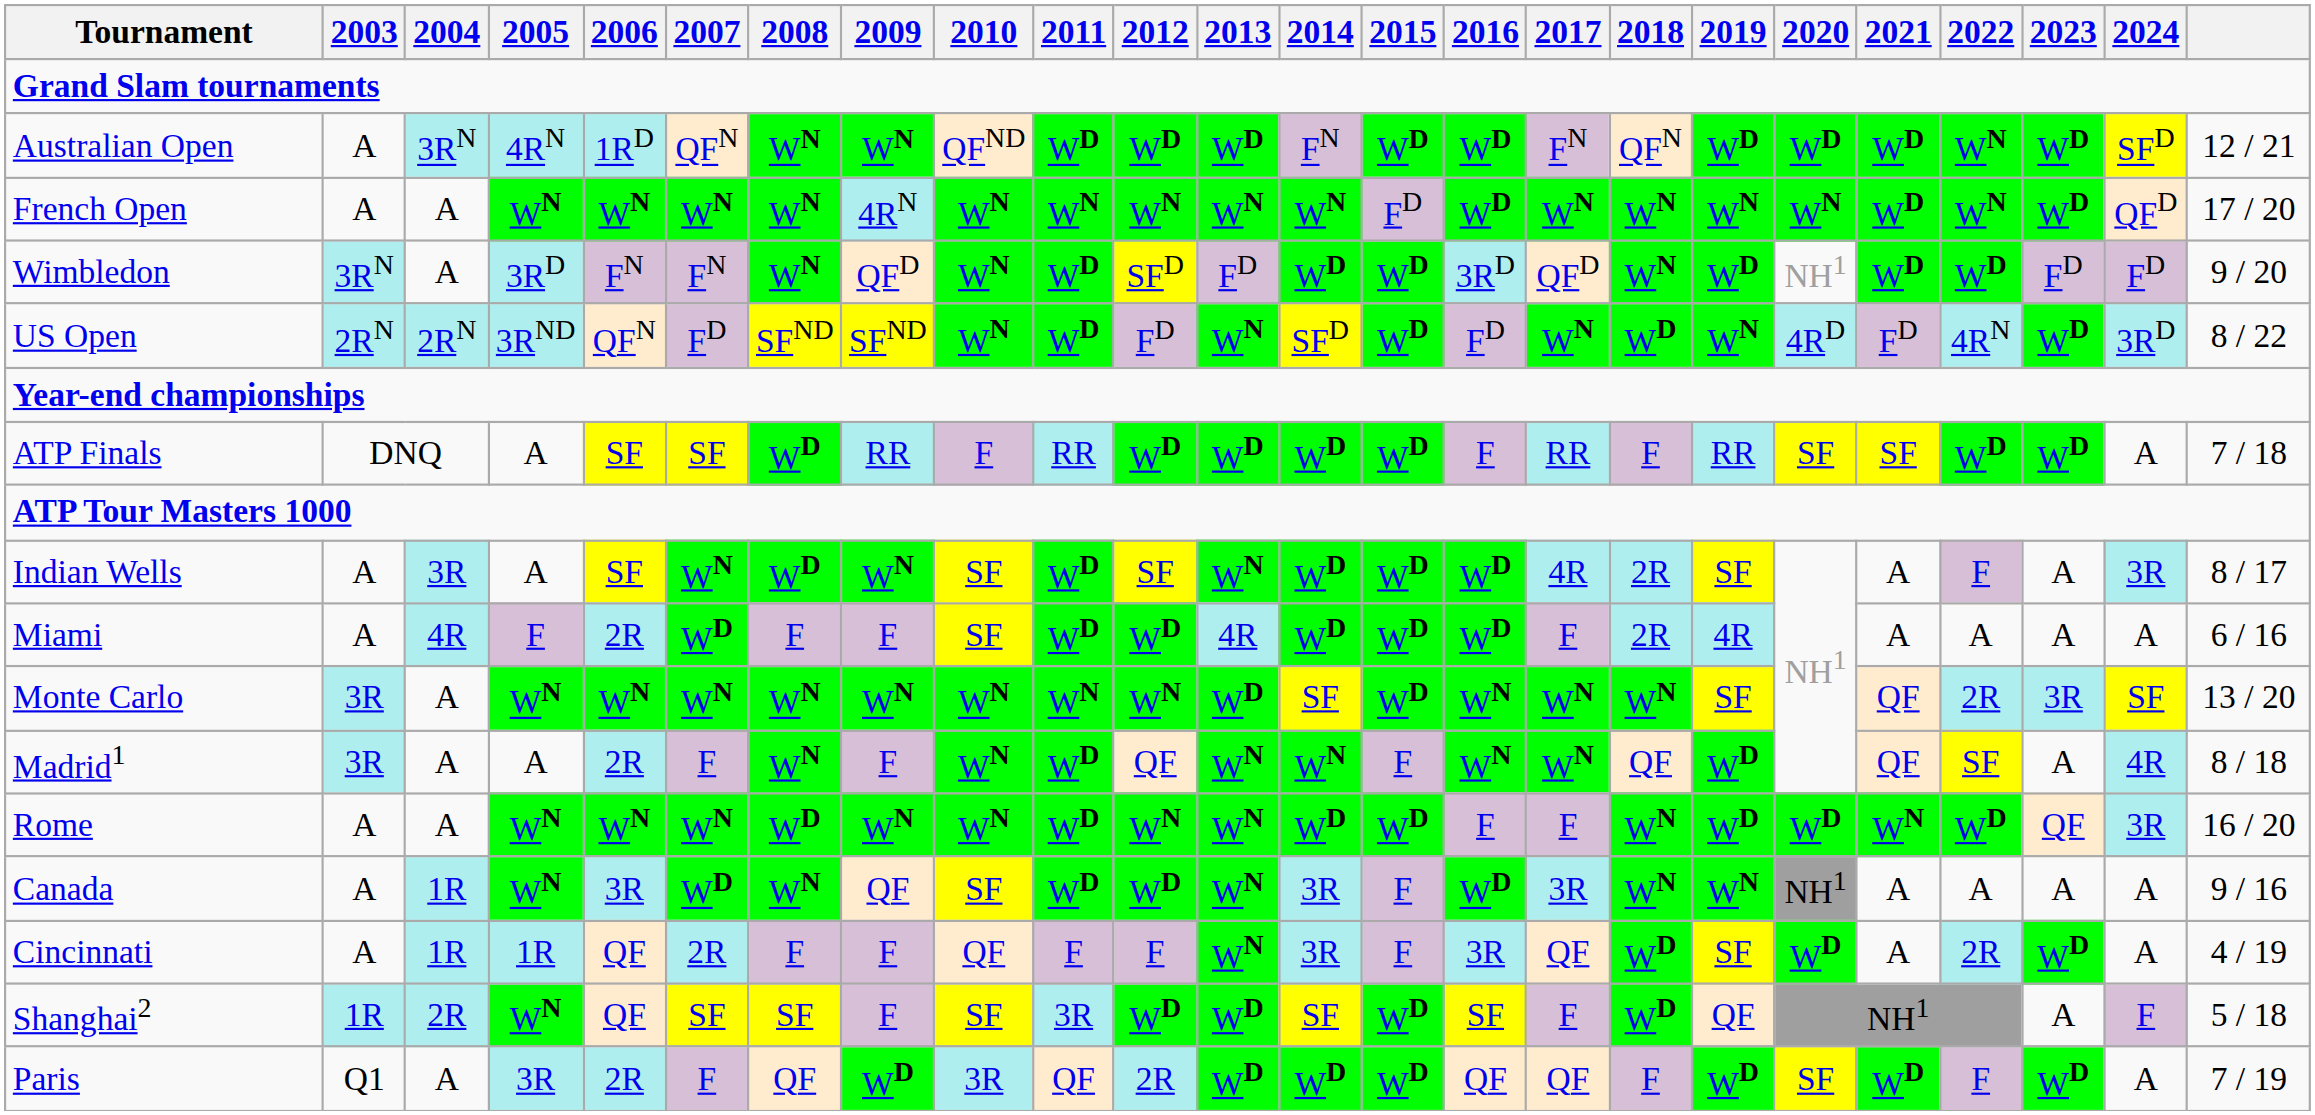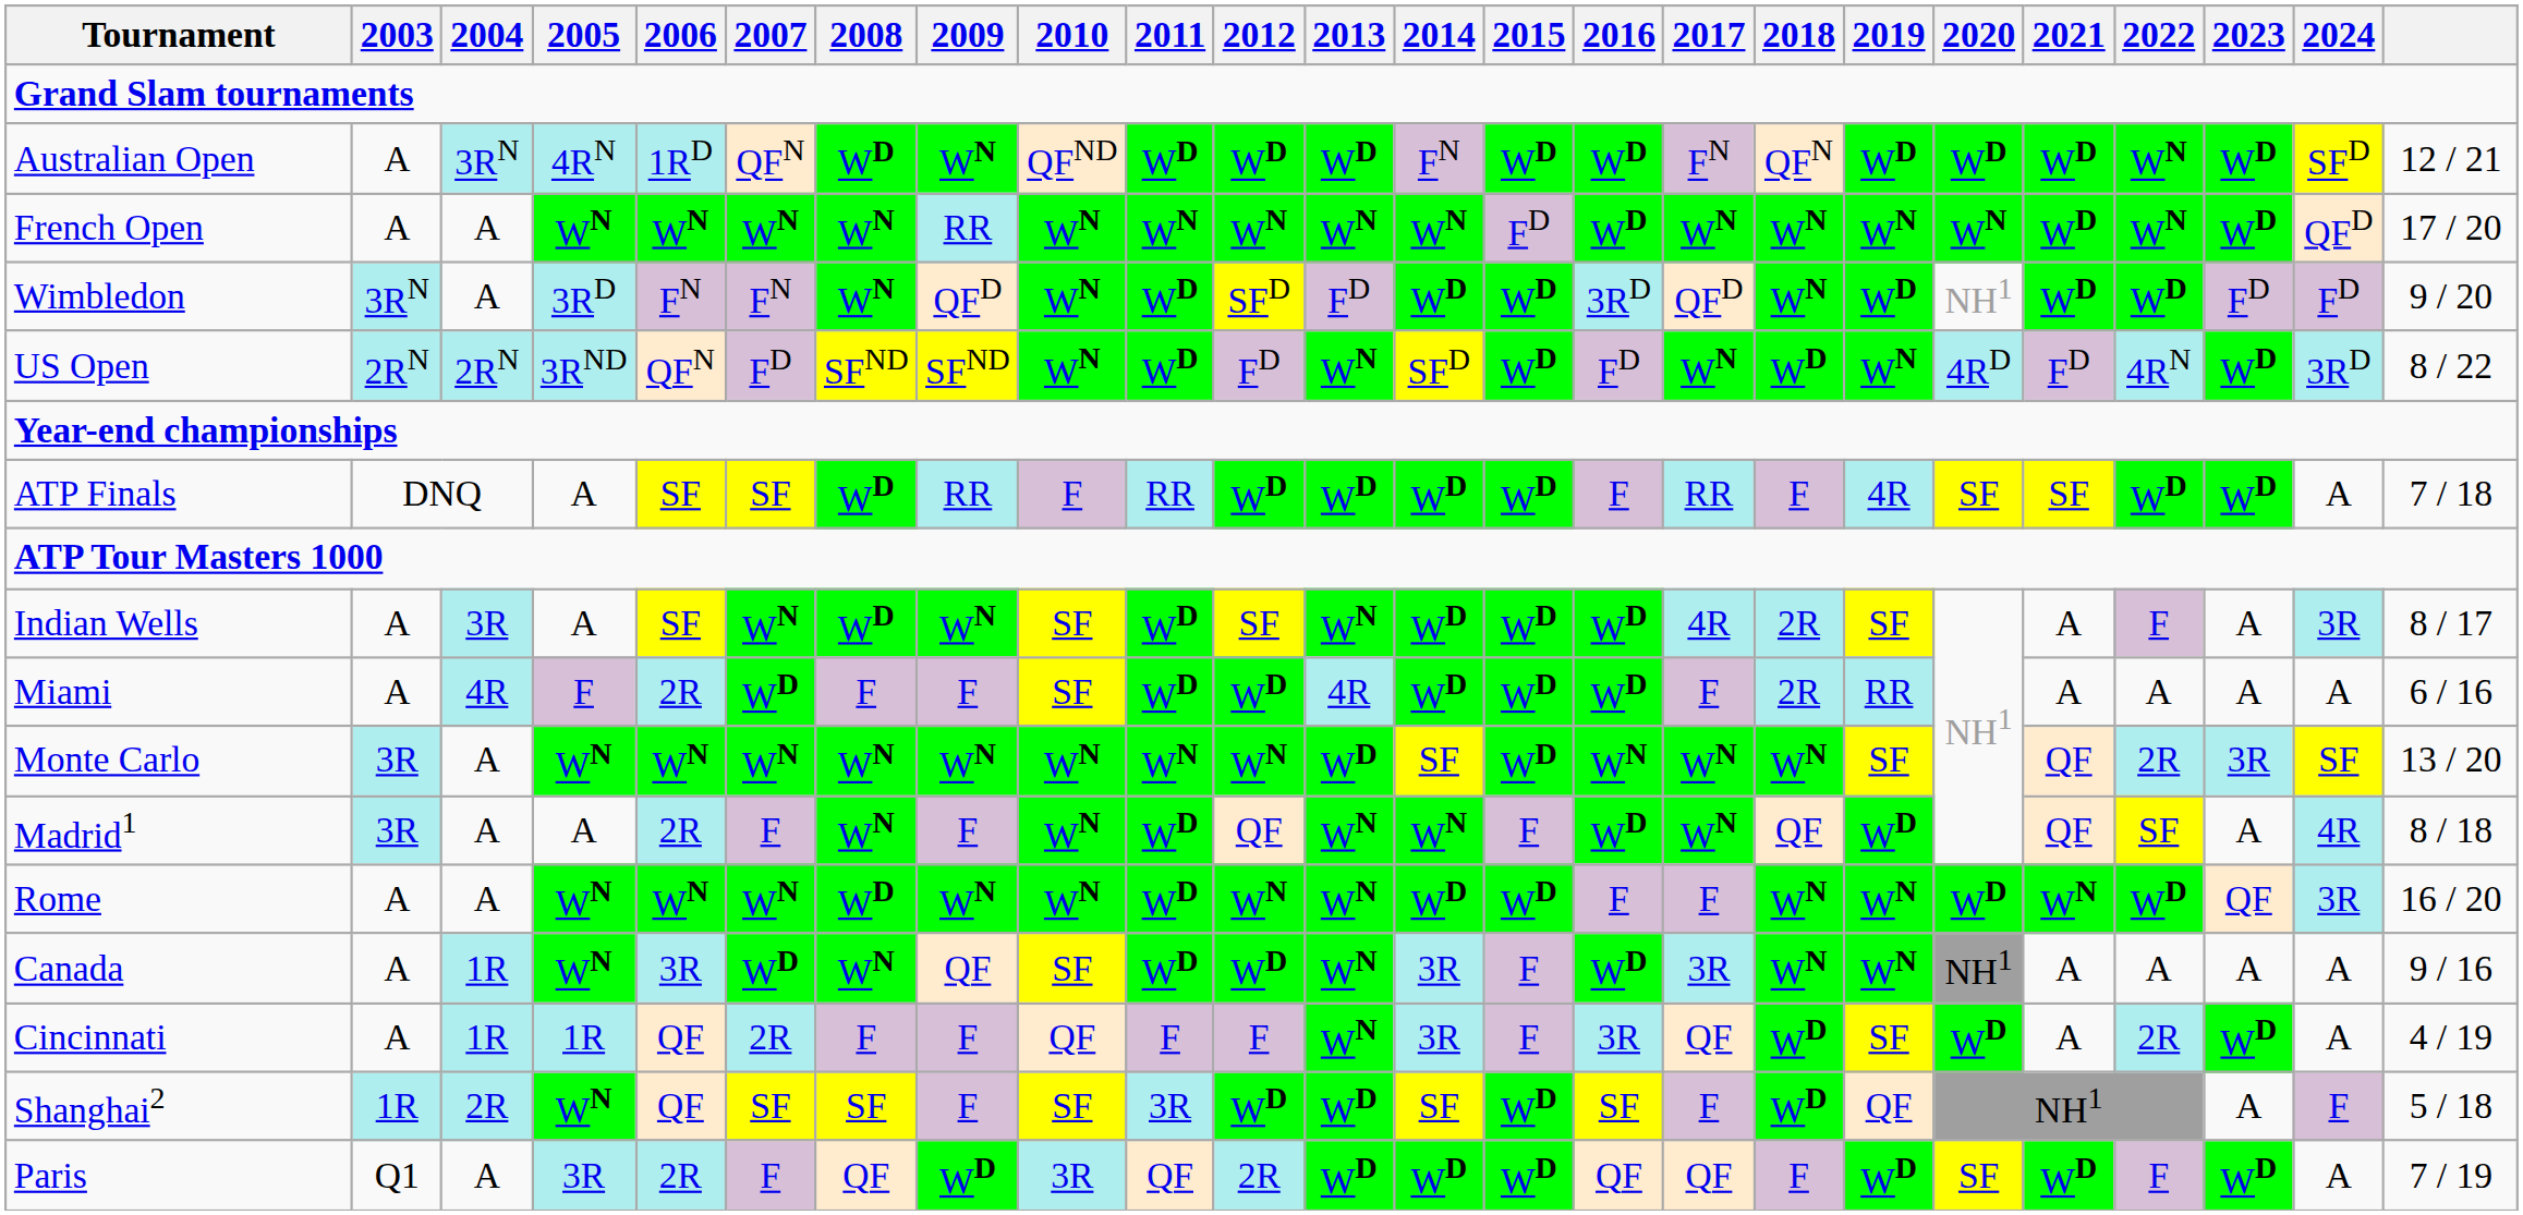Australian Open | 2008: WN -> WD
French Open | 2009: 4RN -> RR
ATP Finals | 2019: RR -> 4R
Miami | 2019: 4R -> RR
Madrid1 | 2016: WN -> WD
Rome | 2019: WD -> WN
